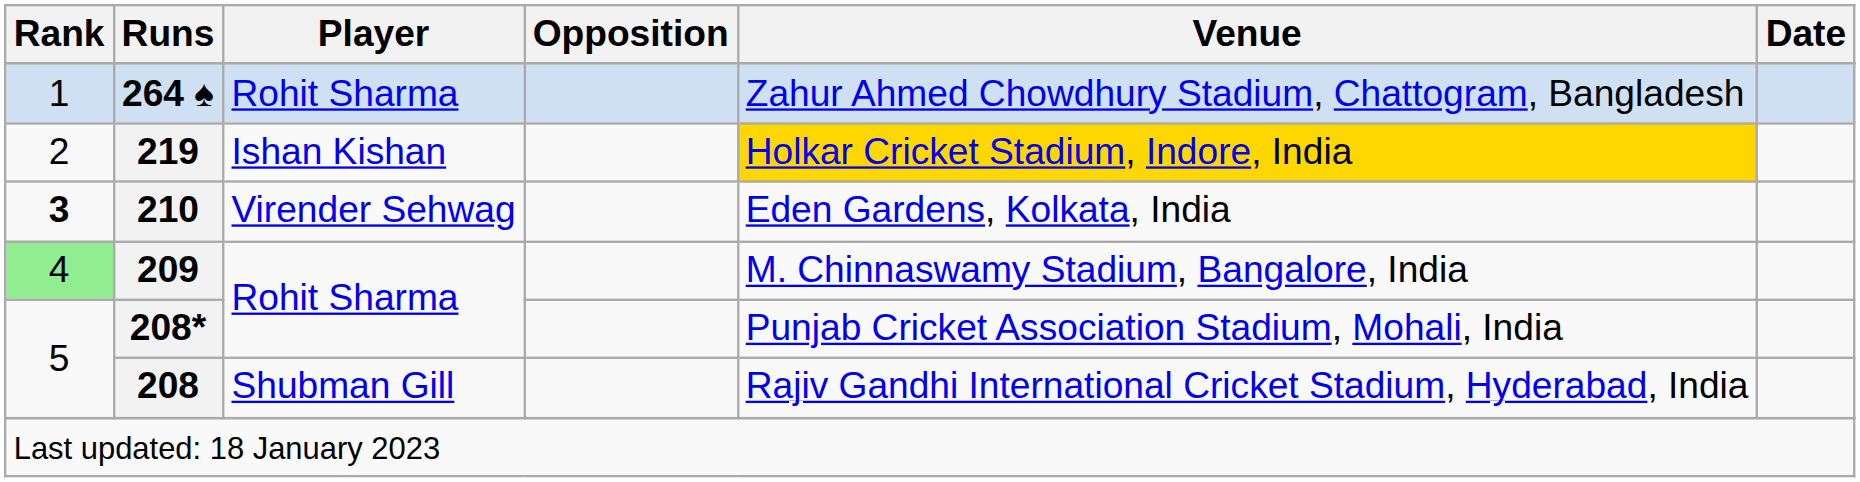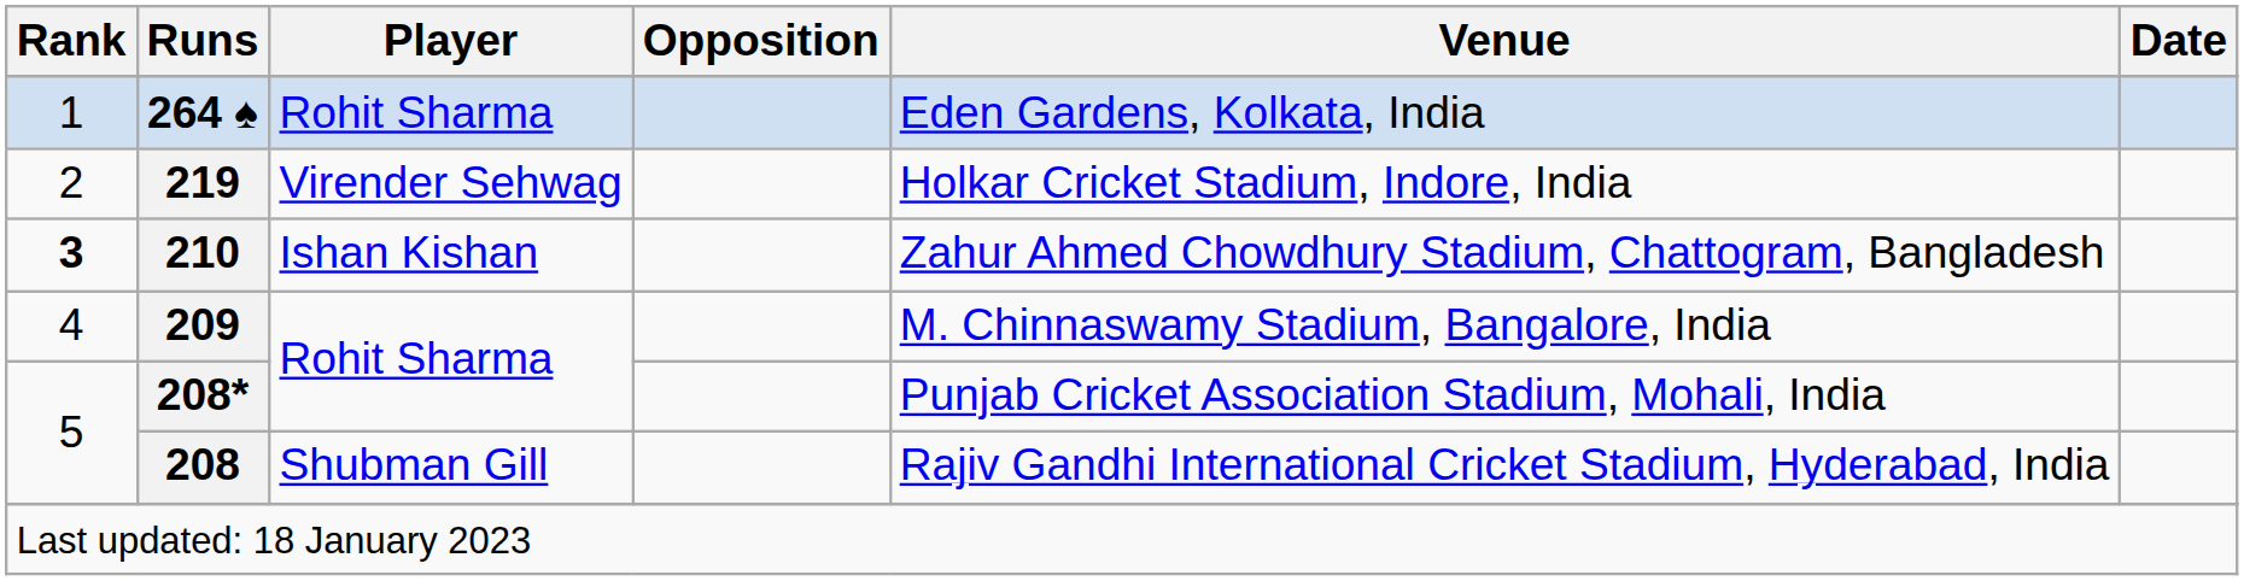264 ♠ | Venue: Zahur Ahmed Chowdhury Stadium, Chattogram, Bangladesh -> Eden Gardens, Kolkata, India
219 | Player: Ishan Kishan -> Virender Sehwag
219 | Venue: gold background -> no background
210 | Player: Virender Sehwag -> Ishan Kishan
210 | Venue: Eden Gardens, Kolkata, India -> Zahur Ahmed Chowdhury Stadium, Chattogram, Bangladesh
209 | Rank: lightgreen background -> no background
